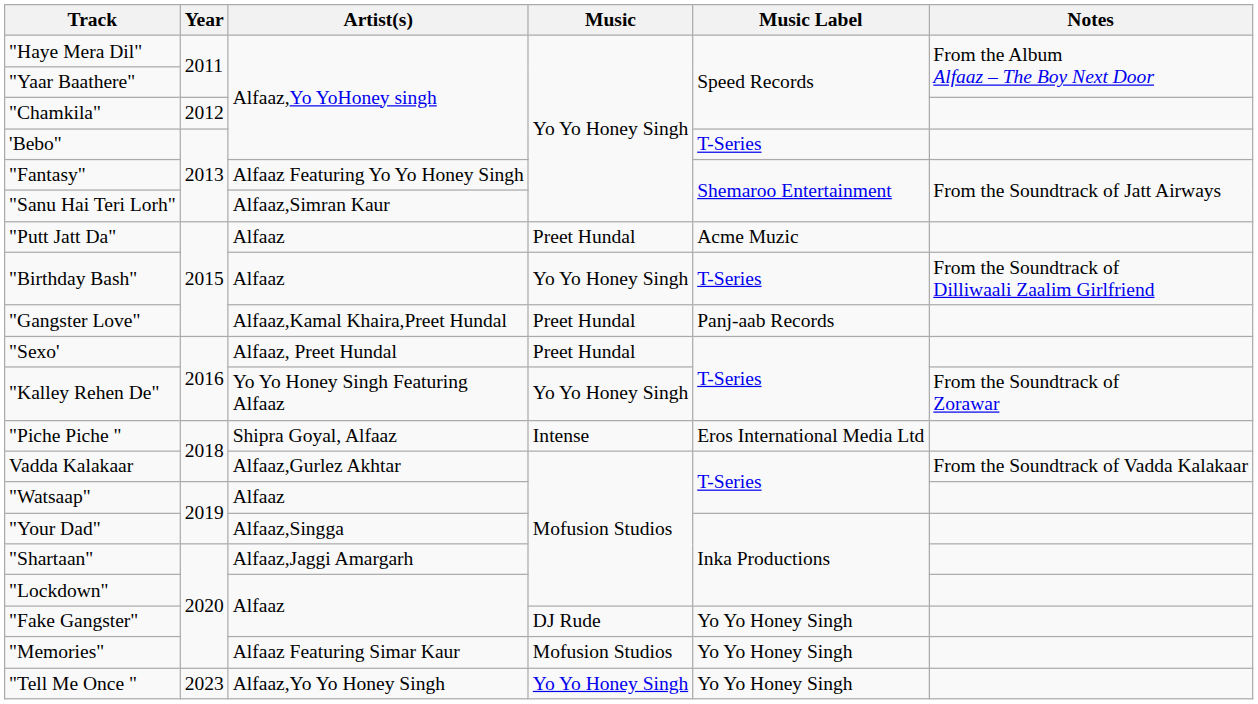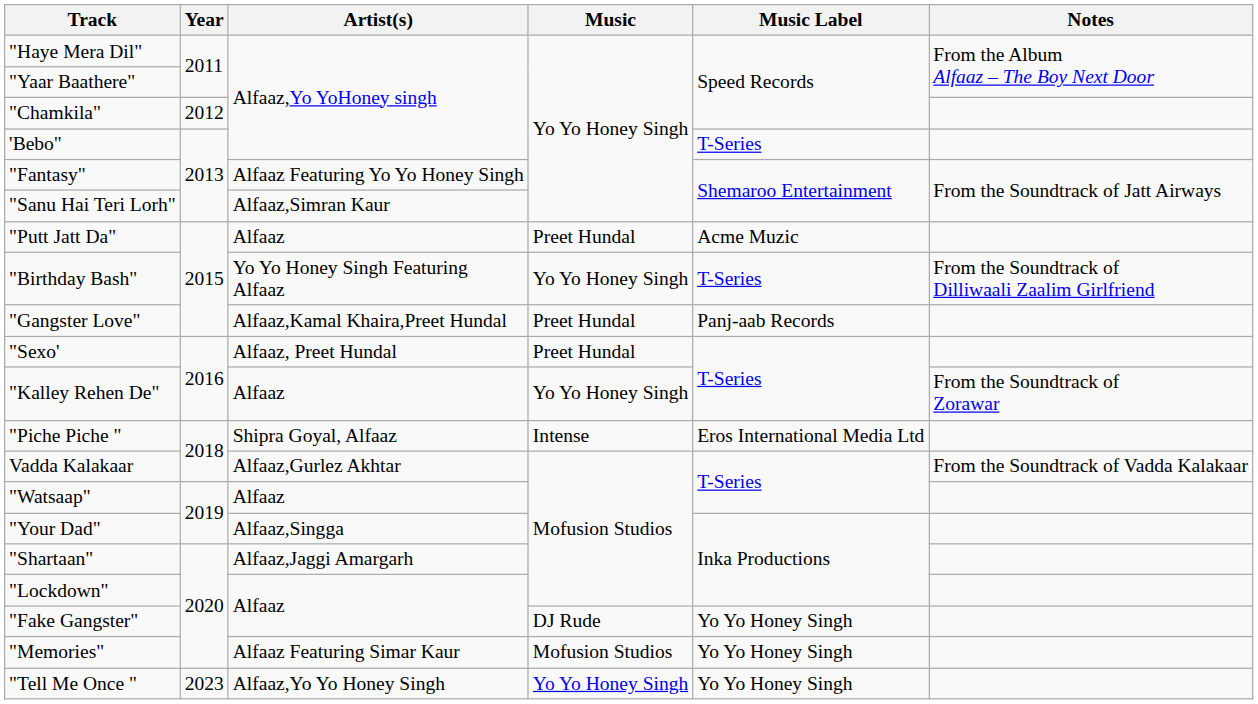"Birthday Bash" | Artist(s): Alfaaz -> Yo Yo Honey Singh Featuring Alfaaz
"Kalley Rehen De" | Artist(s): Yo Yo Honey Singh Featuring Alfaaz -> Alfaaz
